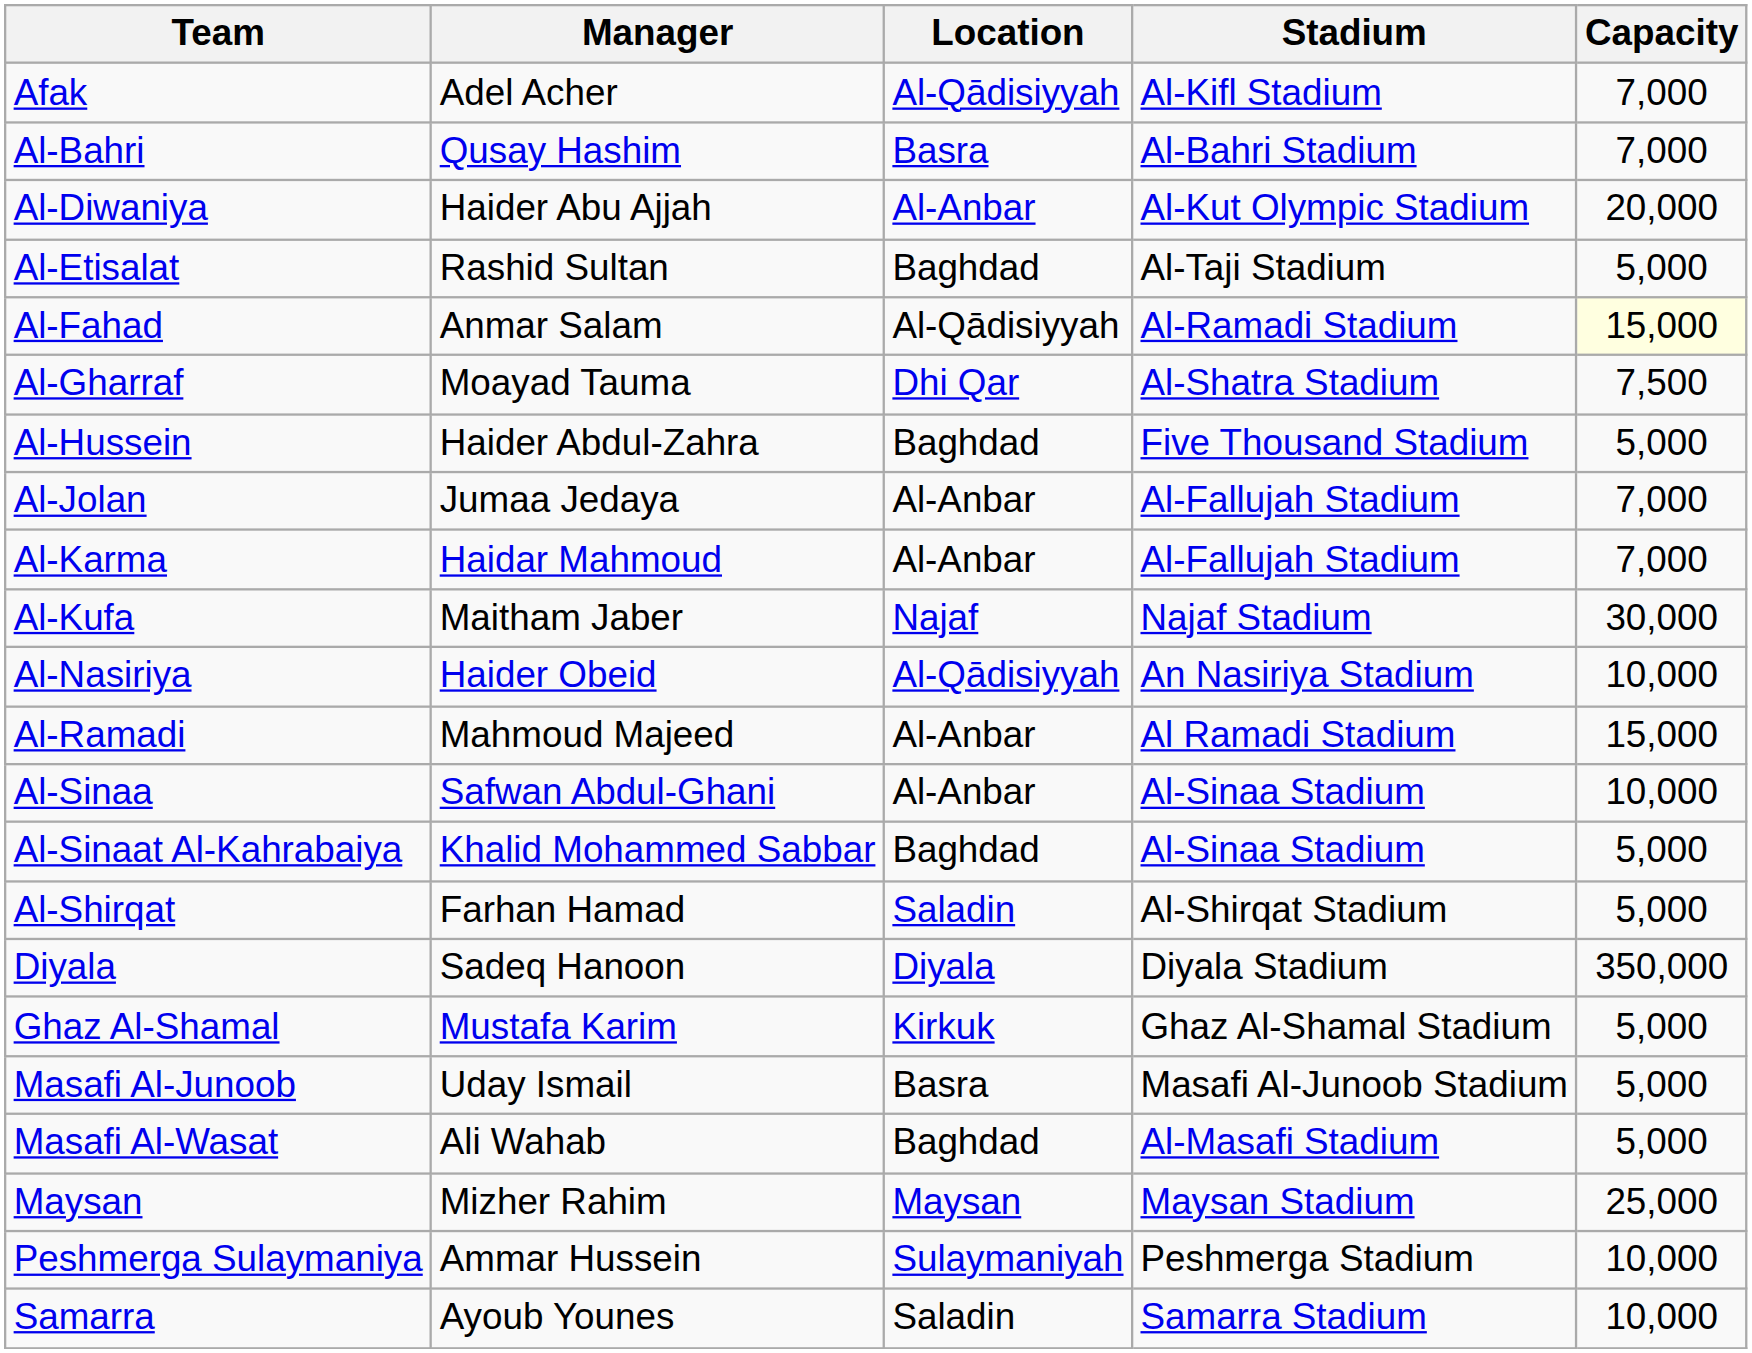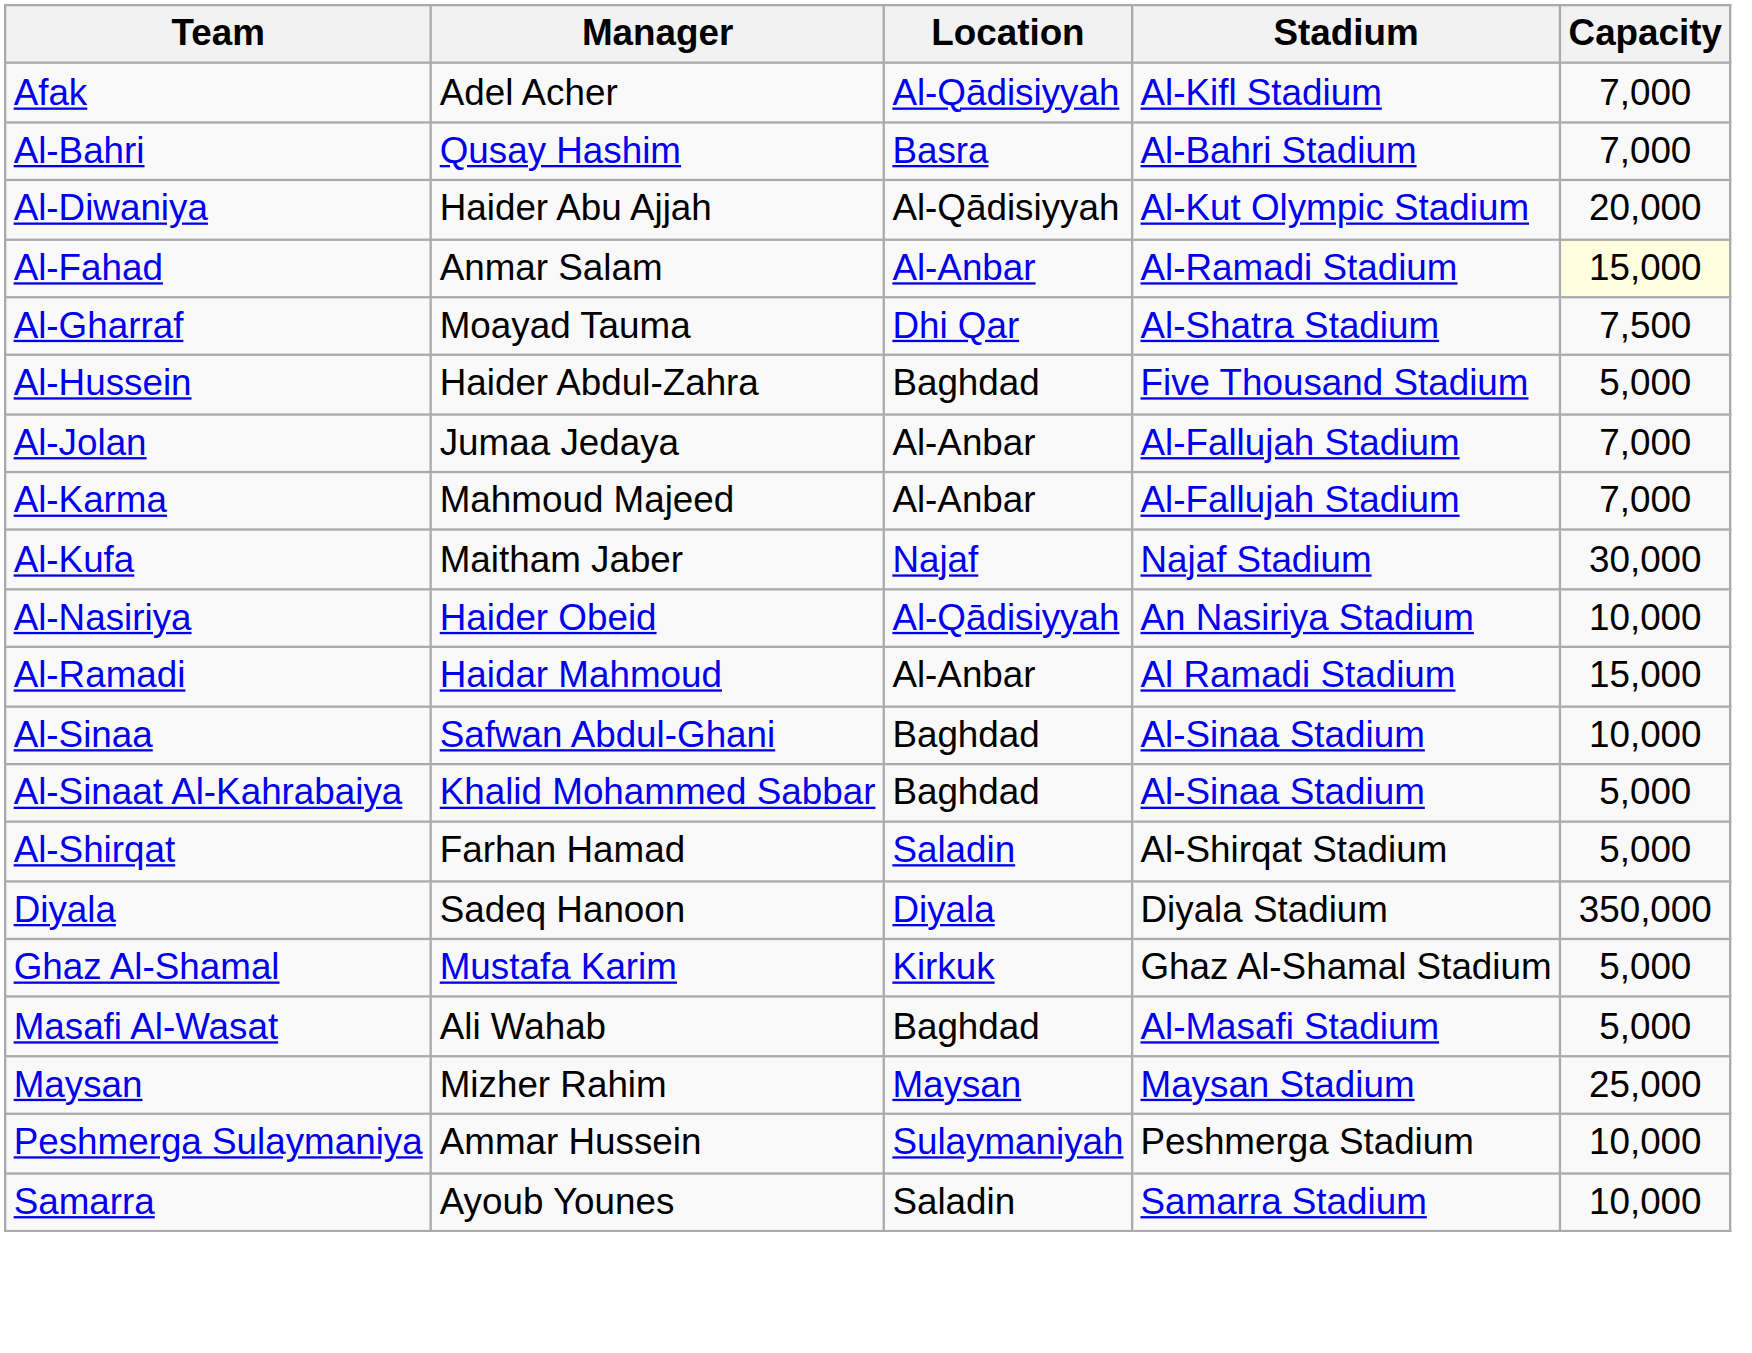Al-Diwaniya | Location: Al-Anbar -> Al-Qādisiyyah
- row: Al-Etisalat | Rashid Sultan | Baghdad | Al-Taji Stadium | 5,000
Al-Fahad | Location: Al-Qādisiyyah -> Al-Anbar
Al-Karma | Manager: Haidar Mahmoud -> Mahmoud Majeed
Al-Ramadi | Manager: Mahmoud Majeed -> Haidar Mahmoud
Al-Sinaa | Location: Al-Anbar -> Baghdad
- row: Masafi Al-Junoob | Uday Ismail | Basra | Masafi Al-Junoob Stadium | 5,000
